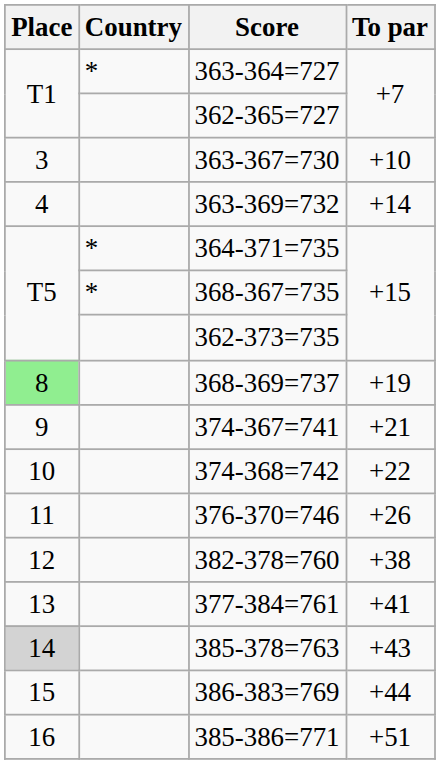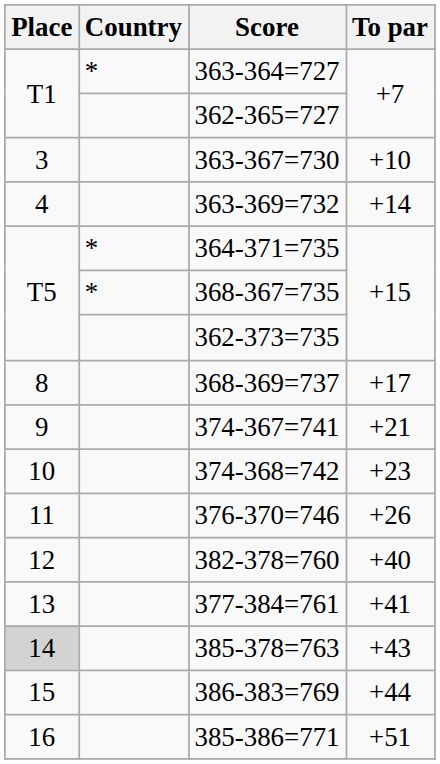368-369=737 | Place: lightgreen background -> no background
368-369=737 | To par: +19 -> +17
374-368=742 | To par: +22 -> +23
382-378=760 | To par: +38 -> +40
